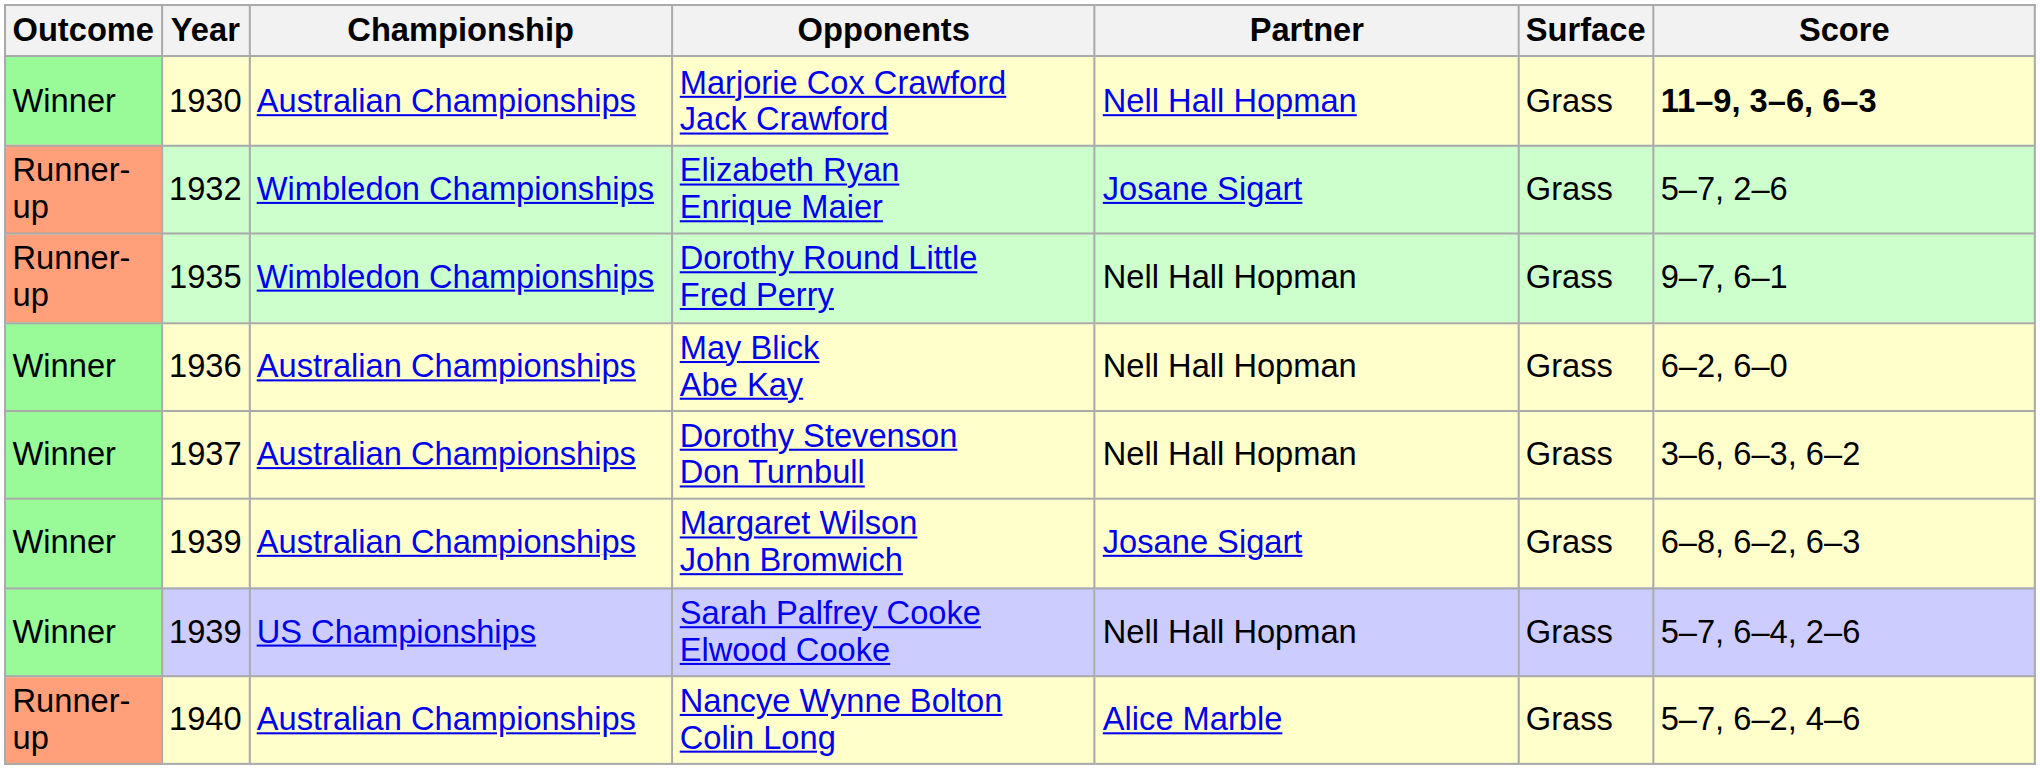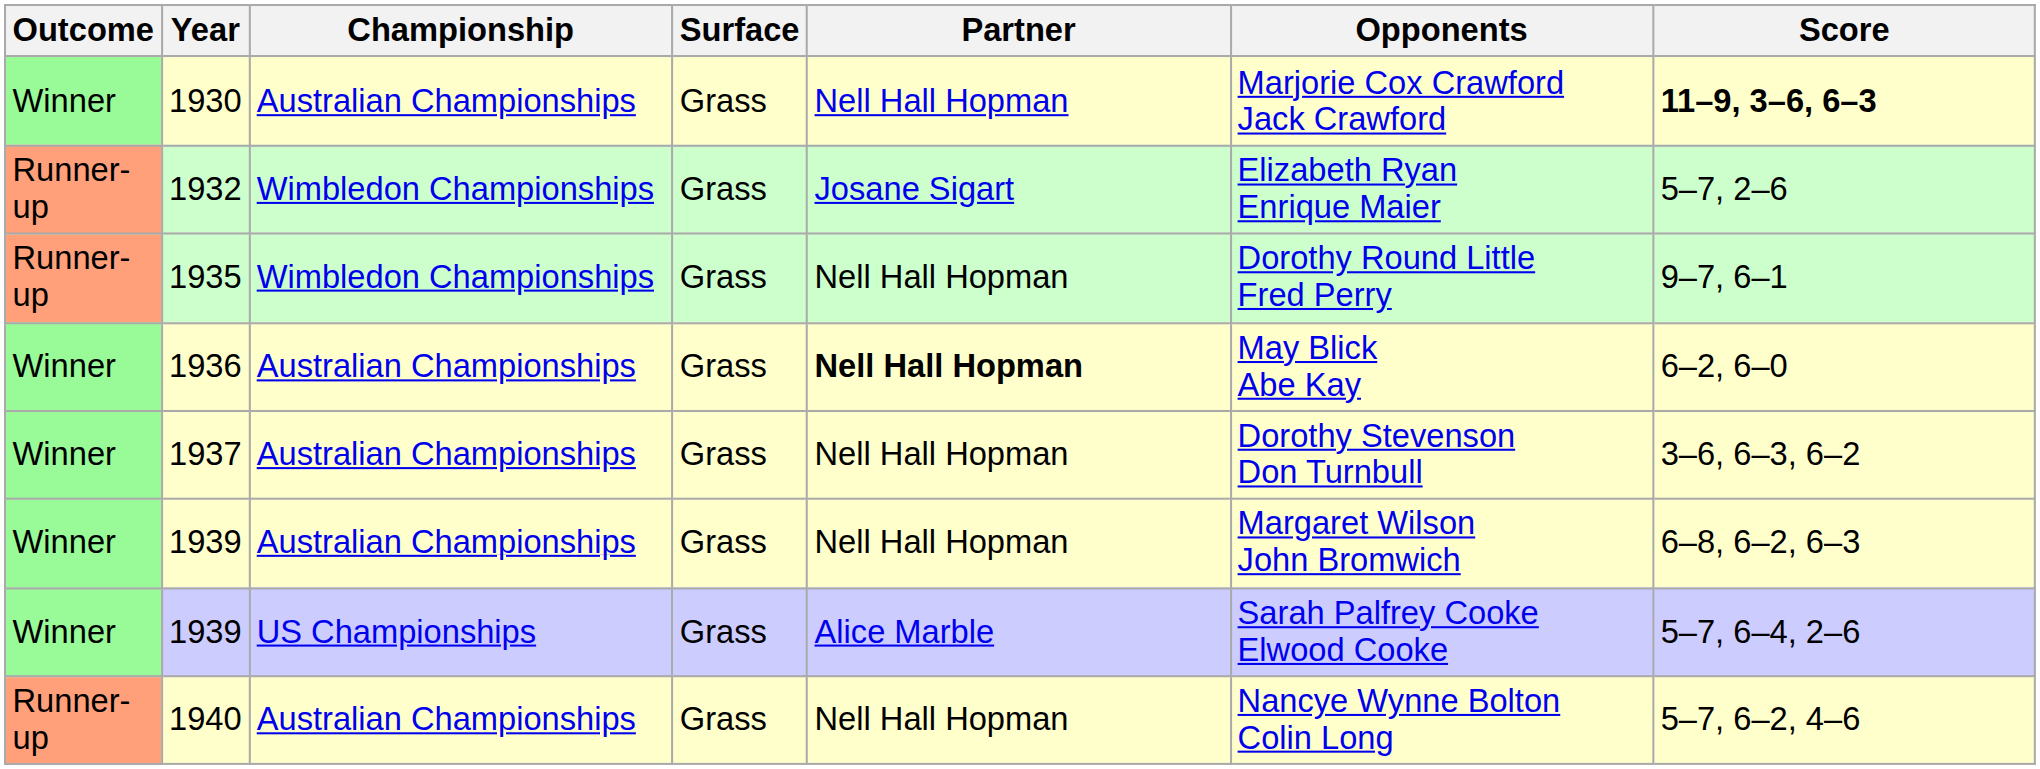columns swapped: Surface <-> Opponents
1936 | Partner: normal -> bold
1939 / Australian Championships | Partner: Josane Sigart -> Nell Hall Hopman
1939 / US Championships | Partner: Nell Hall Hopman -> Alice Marble
1940 | Partner: Alice Marble -> Nell Hall Hopman
